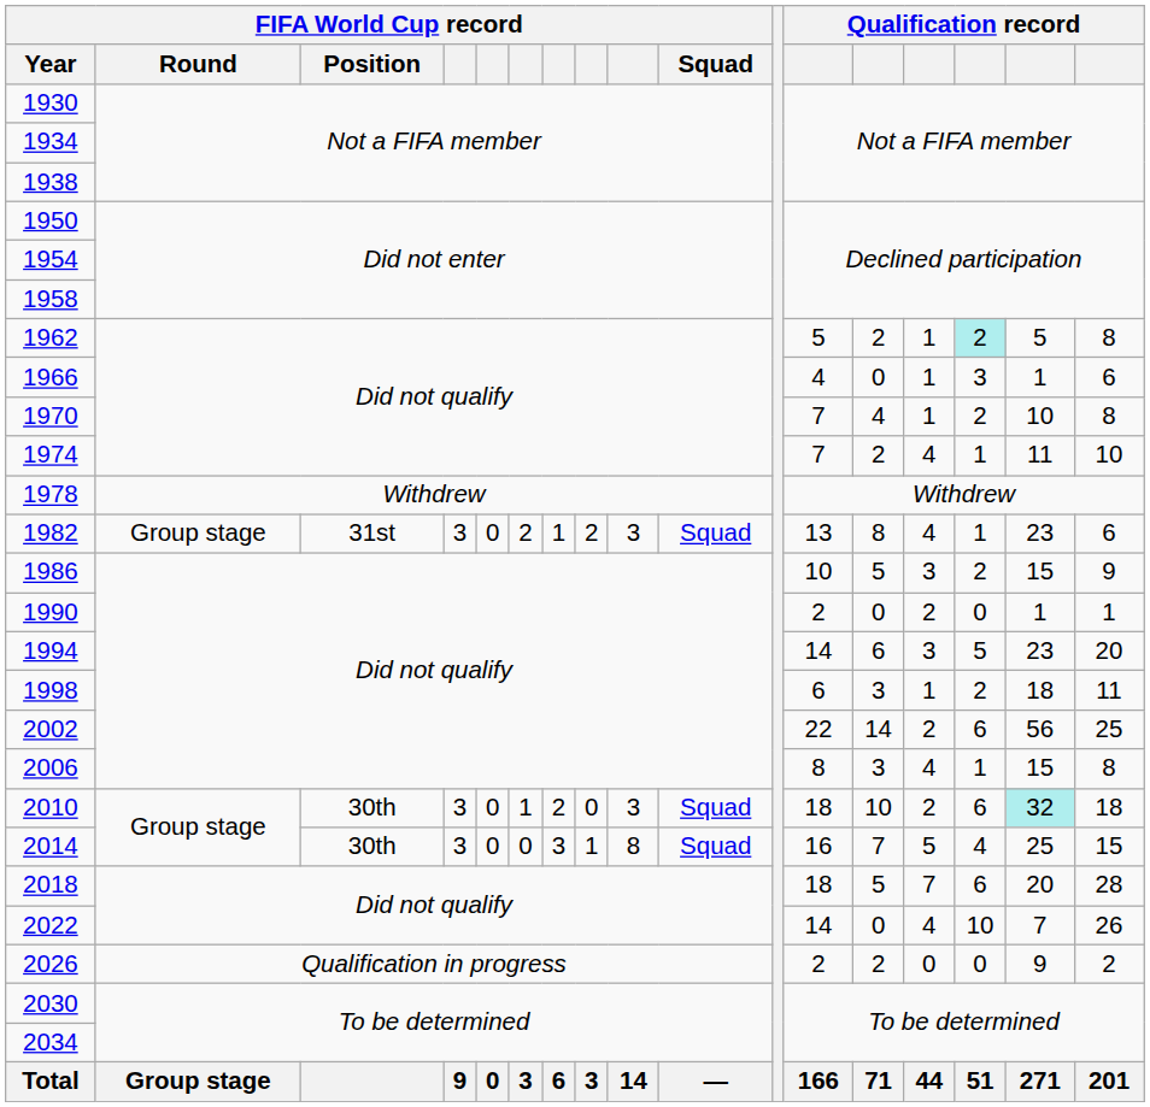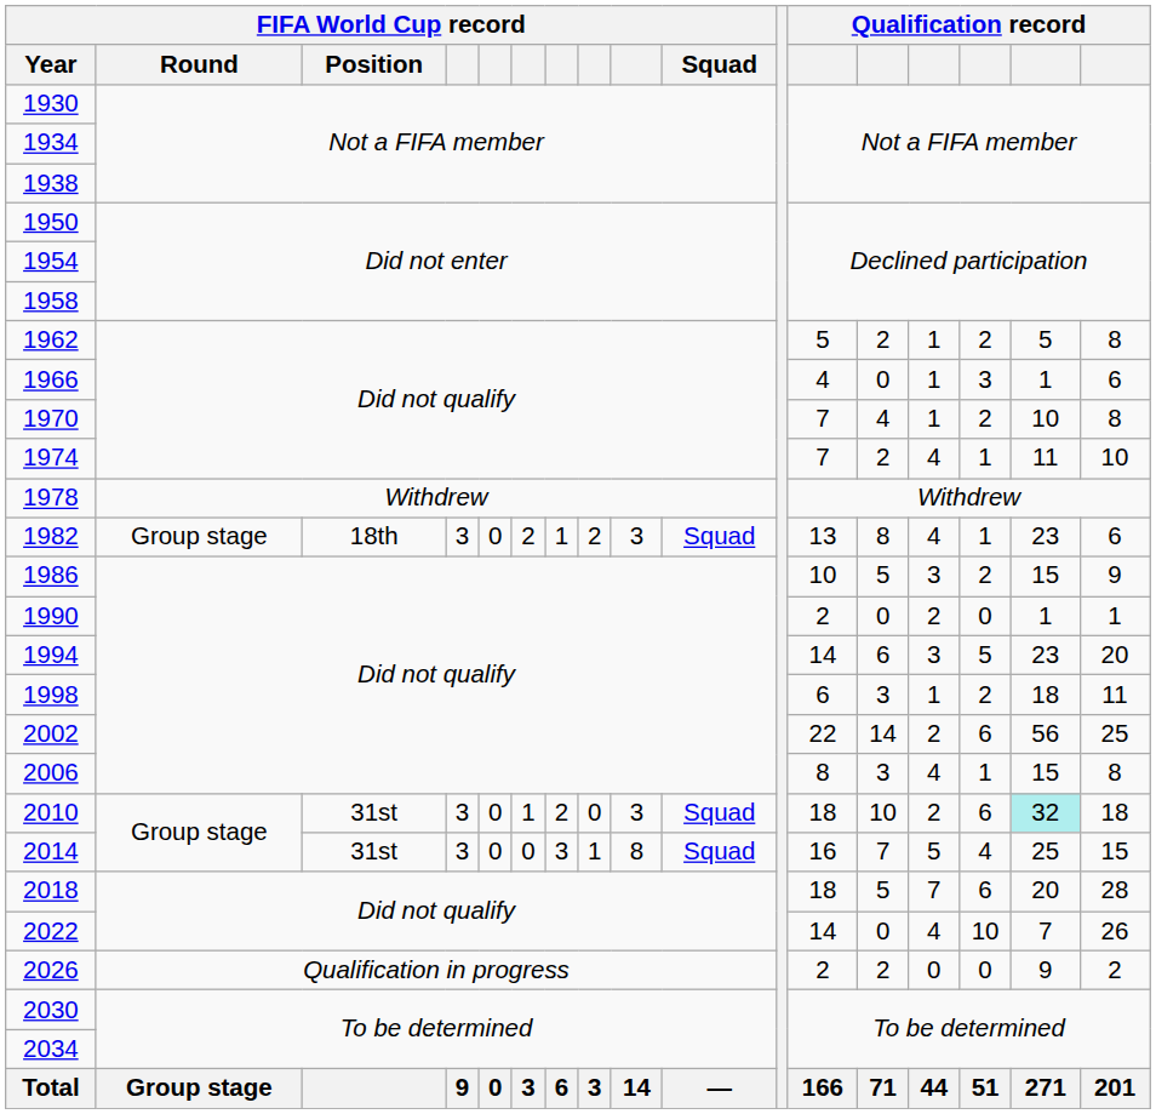1962 | column 15: paleturquoise background -> no background
1982 | FIFA World Cup record / Position: 31st -> 18th
2010 | FIFA World Cup record / Position: 30th -> 31st
2014 | FIFA World Cup record / Position: 30th -> 31st
